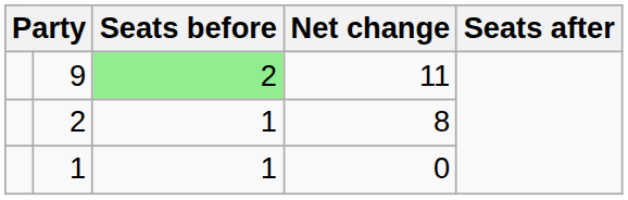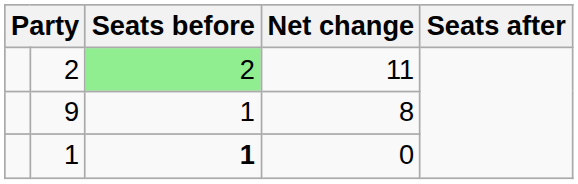11 | column 2: 9 -> 2
8 | column 2: 2 -> 9
0 | Seats before: normal -> bold
